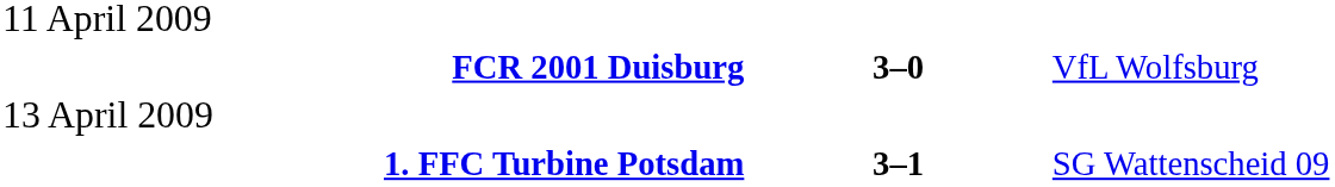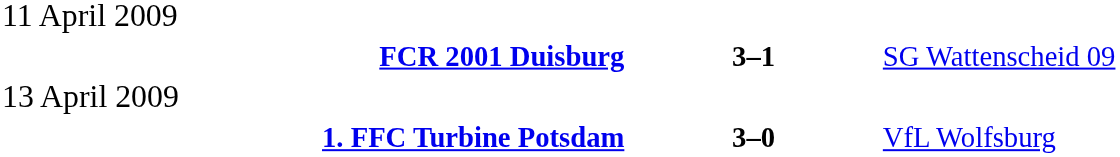FCR 2001 Duisburg | column 2: 3–0 -> 3–1
FCR 2001 Duisburg | column 3: VfL Wolfsburg -> SG Wattenscheid 09
1. FFC Turbine Potsdam | column 2: 3–1 -> 3–0
1. FFC Turbine Potsdam | column 3: SG Wattenscheid 09 -> VfL Wolfsburg
